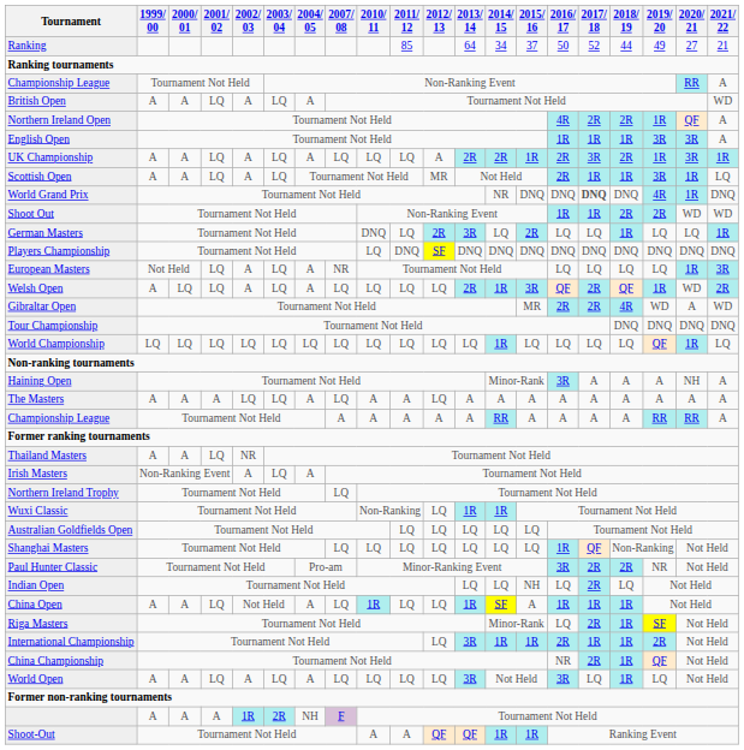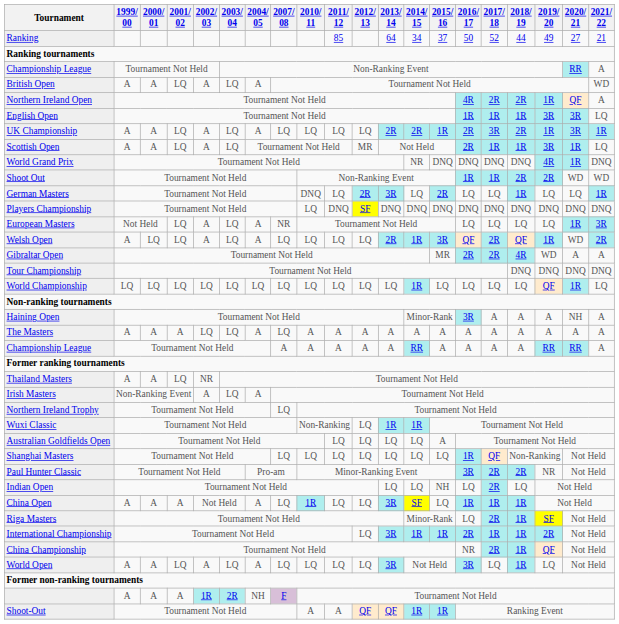English Open | 2021/ 22: A -> LQ
UK Championship | 2012/ 13: A -> LQ
World Grand Prix | 2017/ 18: bold -> normal
Gibraltar Open | 2021/ 22: WD -> A
The Masters | 2012/ 13: LQ -> A
Australian Goldfields Open | 2015/ 16: LQ -> A
China Open | 2001/ 02: LQ -> A
China Open | 2013/ 14: 1R -> 3R
China Open | 2015/ 16: A -> LQ
